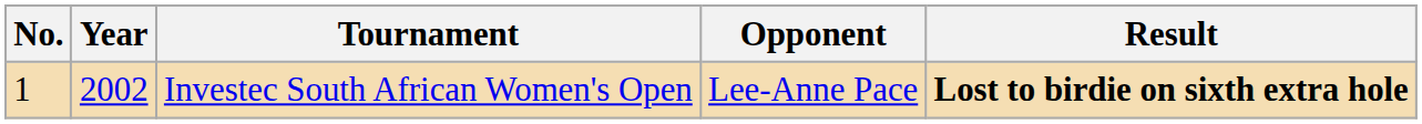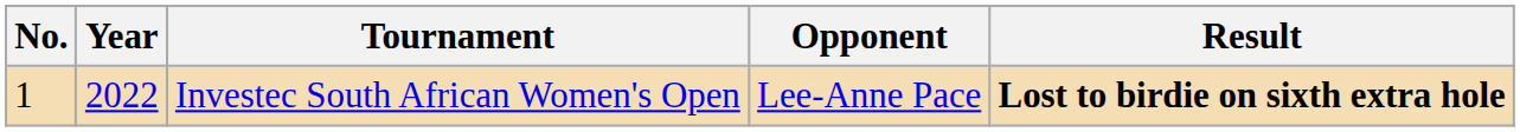Investec South African Women's Open | Year: 2002 -> 2022
